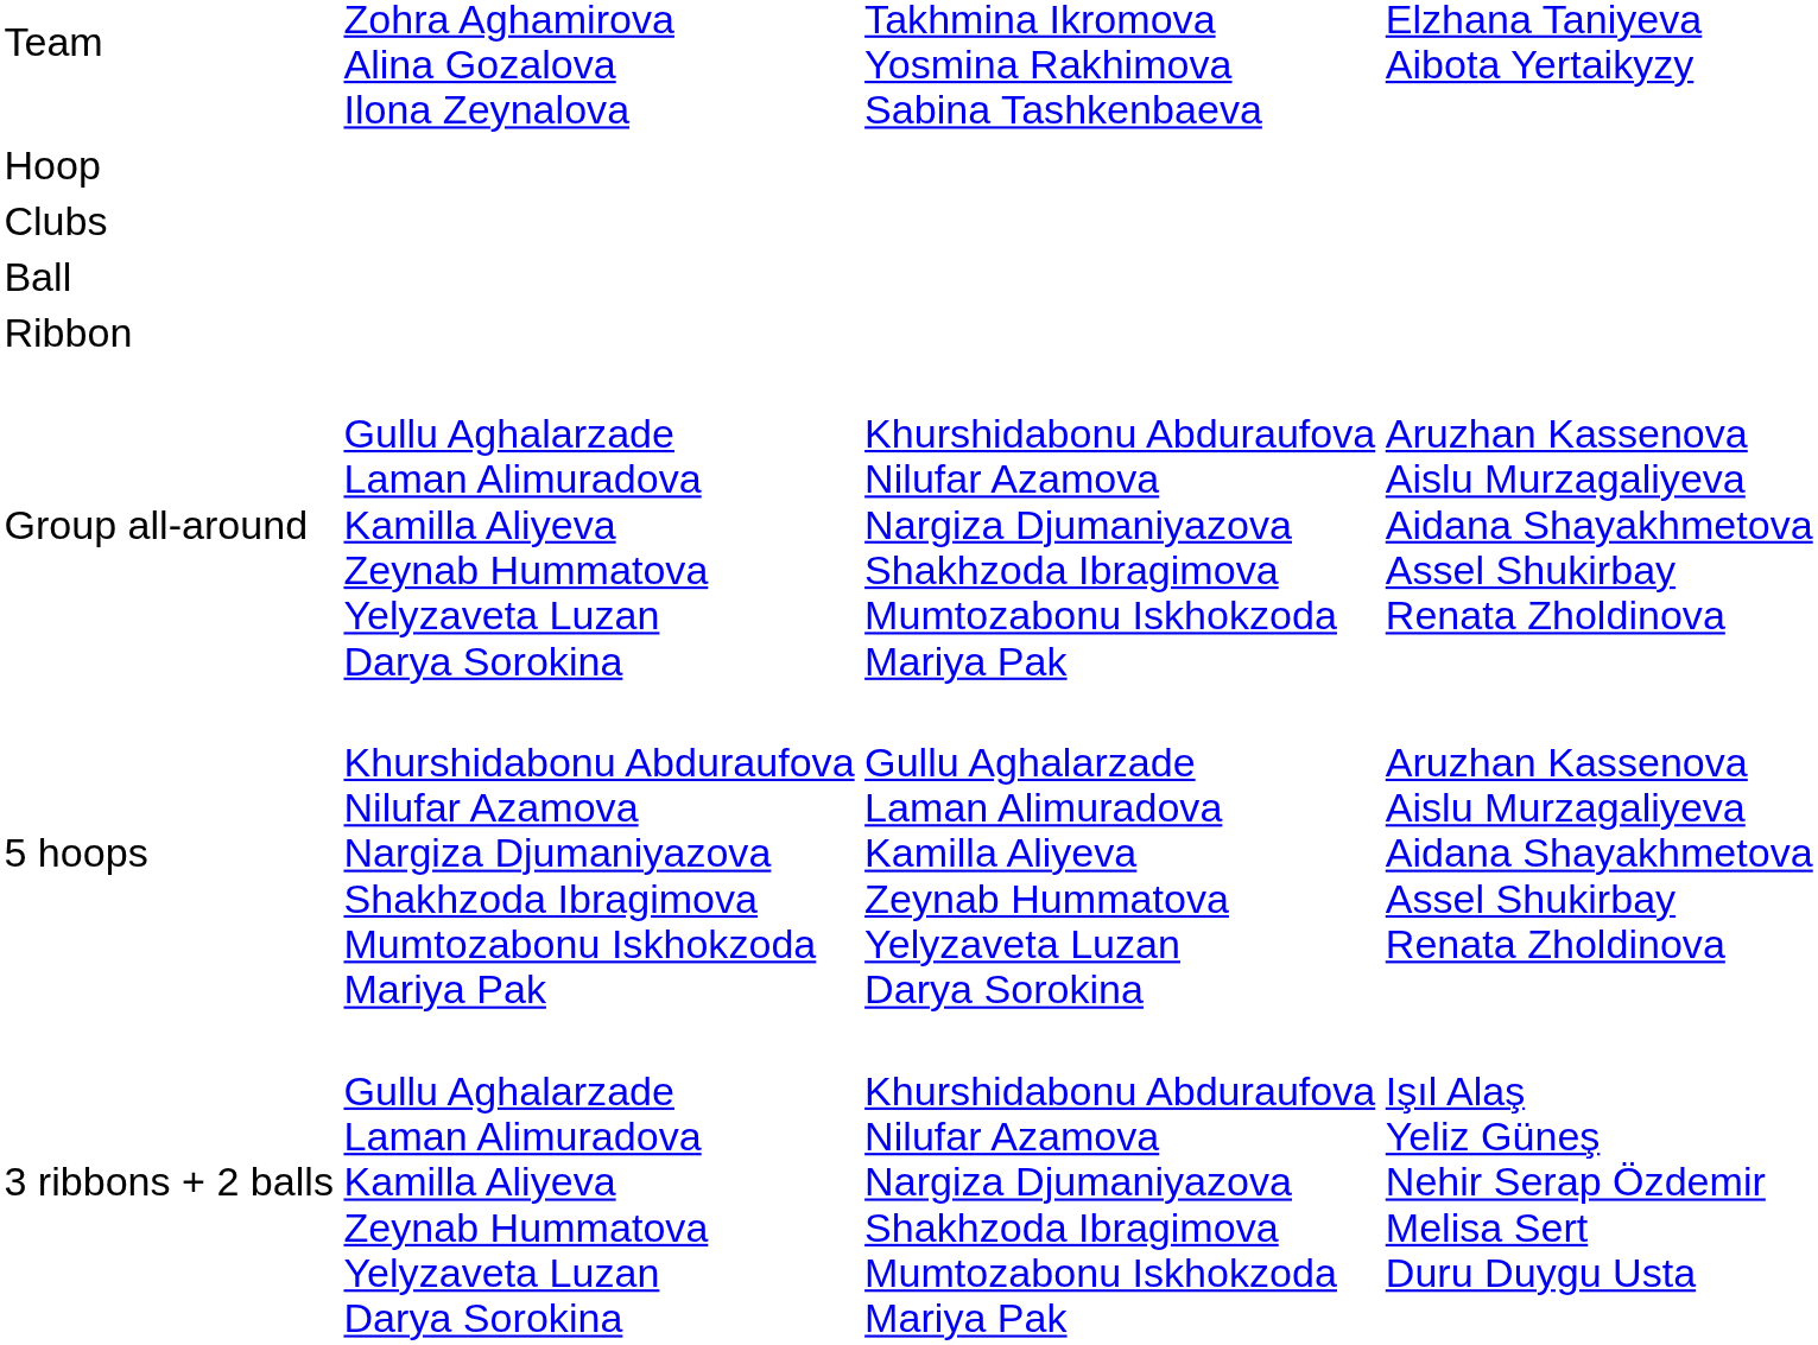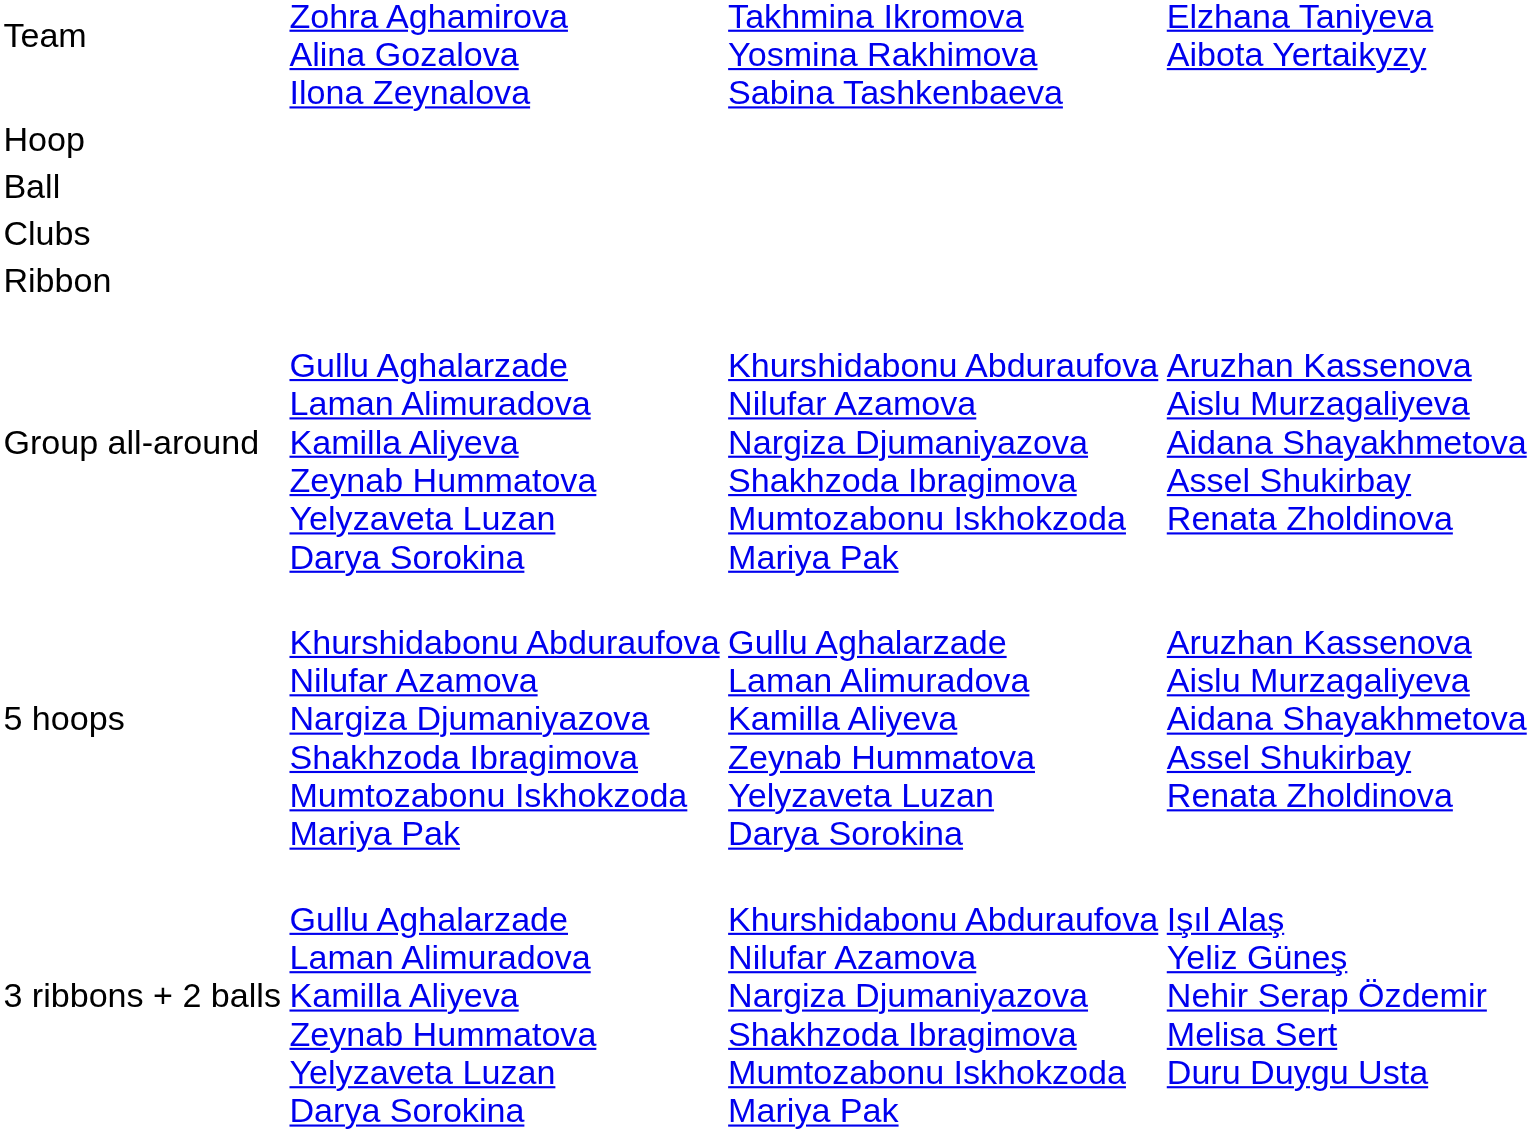rows swapped: Ball <-> Clubs
